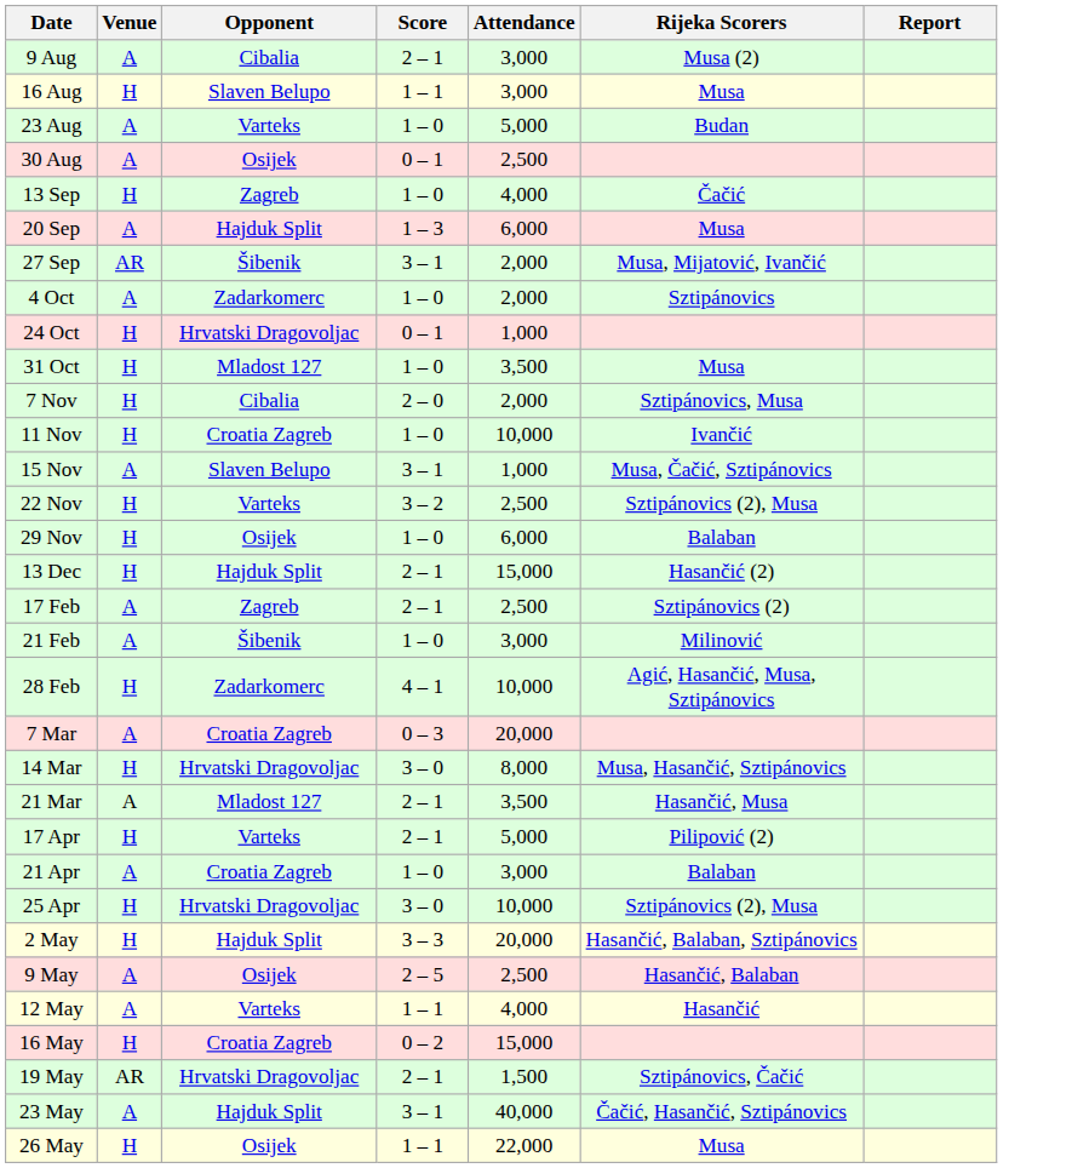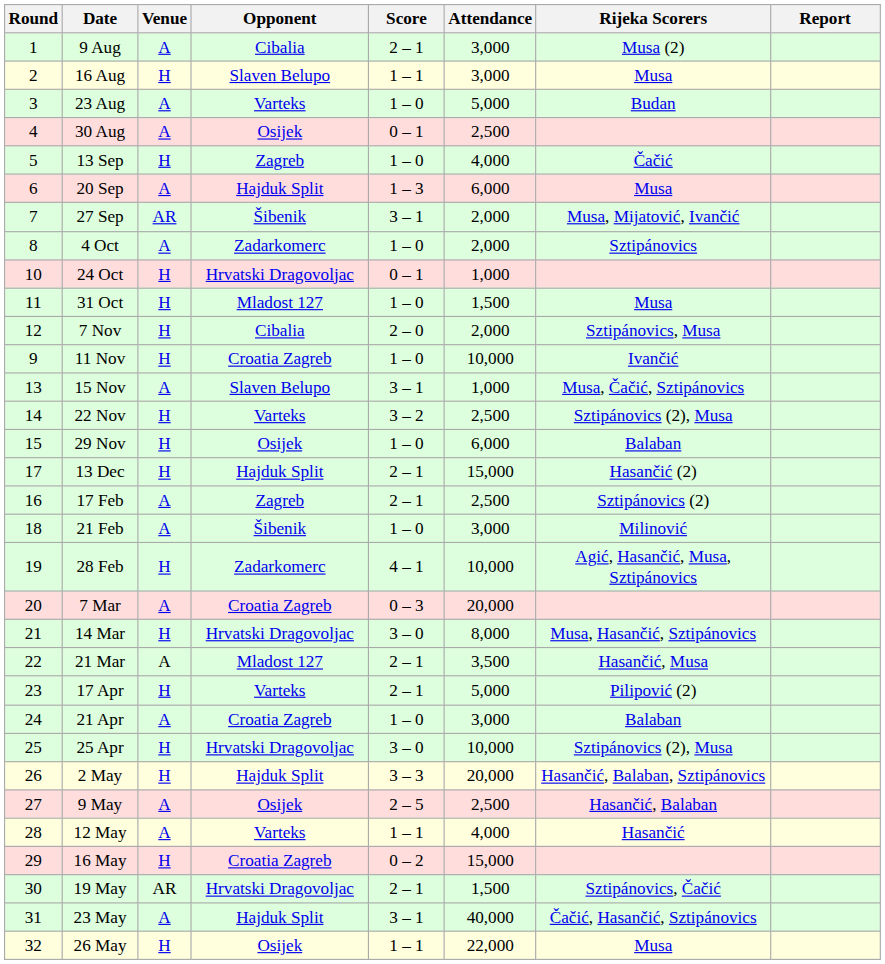+ column: Round | 1 | 2 | 3 | 4 | 5 | 6 | 7 | 8 | 10 | 11 | 12 | 9 | 13 | 14 | 15 | 17 | 16 | 18 | 19 | 20 | 21 | 22 | 23 | 24 | 25 | 26 | 27 | 28 | 29 | 30 | 31 | 32
31 Oct | Attendance: 3,500 -> 1,500
